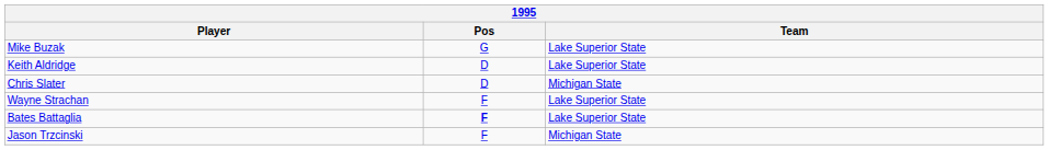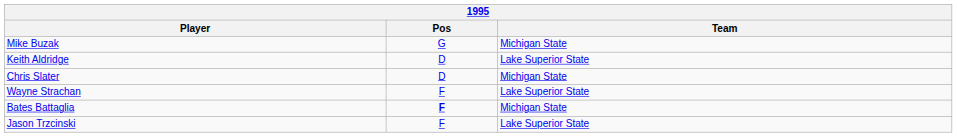Mike Buzak | Team: Lake Superior State -> Michigan State
Bates Battaglia | Team: Lake Superior State -> Michigan State
Jason Trzcinski | Team: Michigan State -> Lake Superior State
